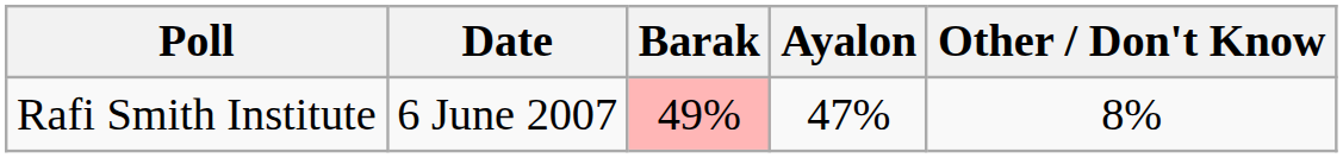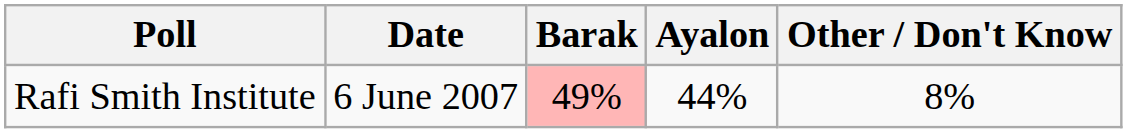Rafi Smith Institute | Ayalon: 47% -> 44%
